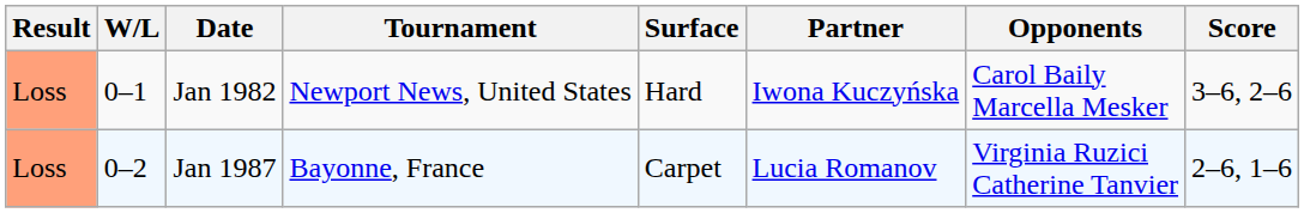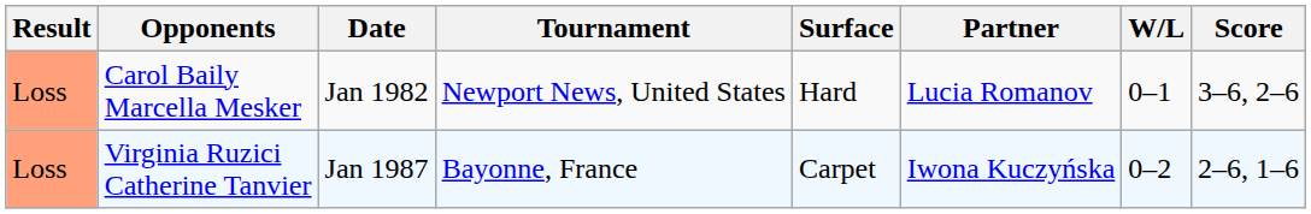columns swapped: W/L <-> Opponents
Jan 1982 | Partner: Iwona Kuczyńska -> Lucia Romanov
Jan 1987 | Partner: Lucia Romanov -> Iwona Kuczyńska
